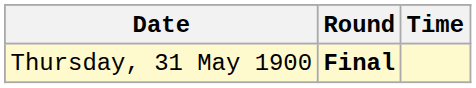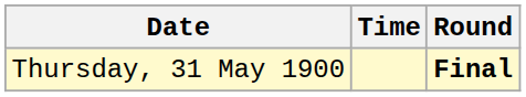columns swapped: Time <-> Round
